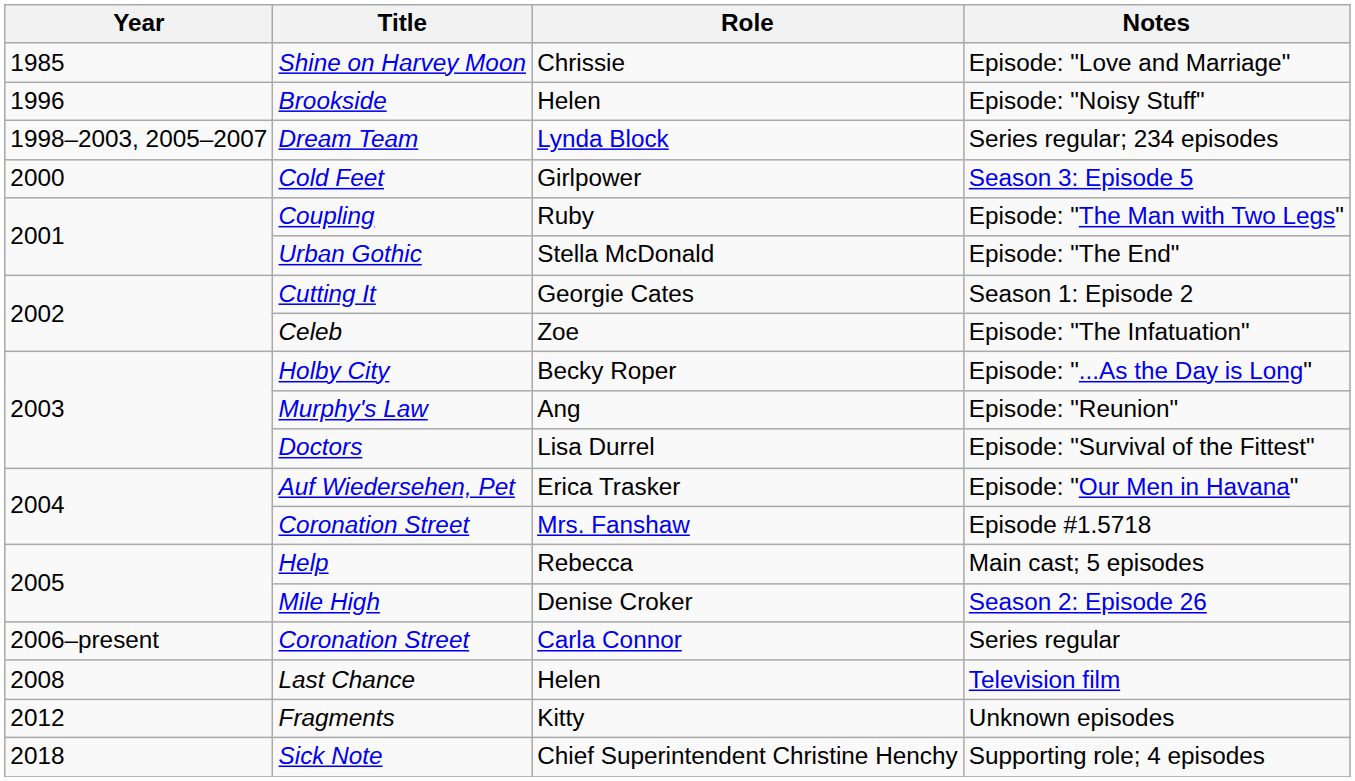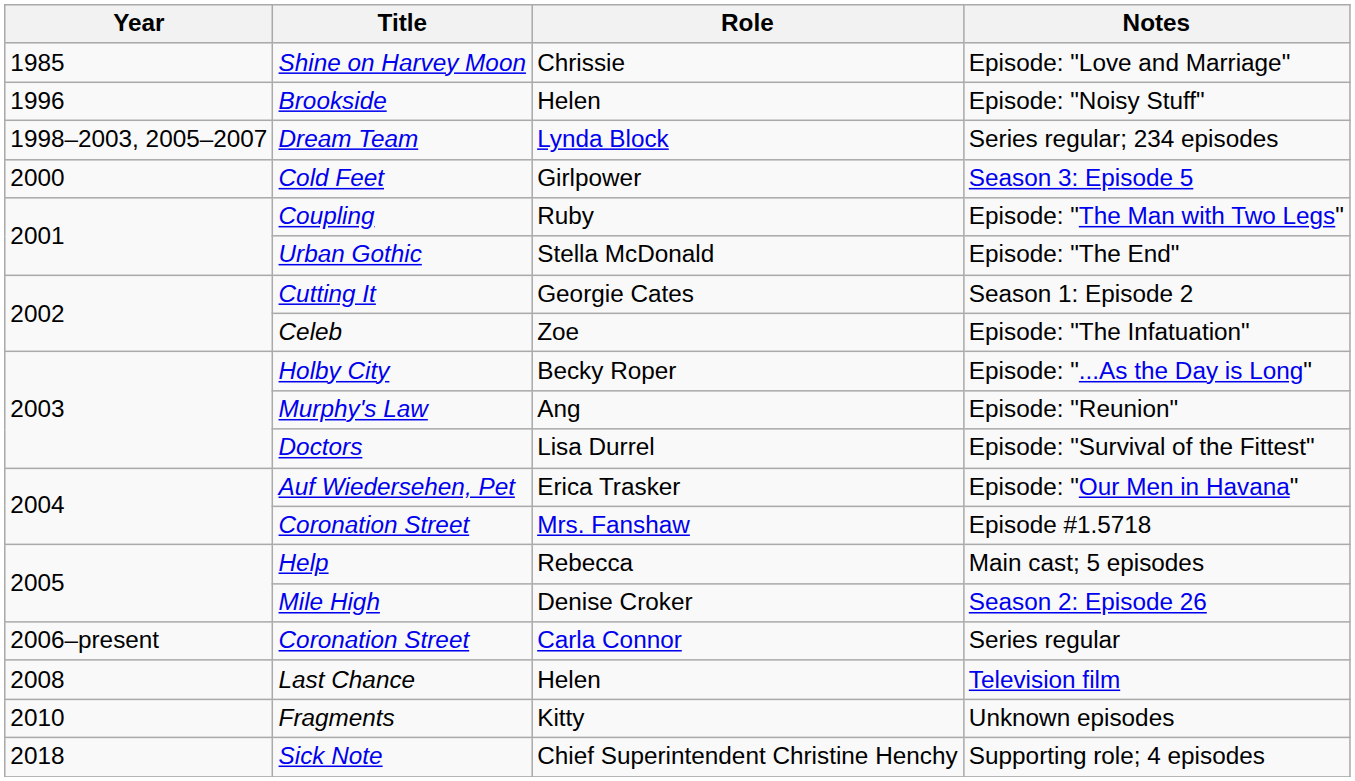Unknown episodes | Year: 2012 -> 2010
